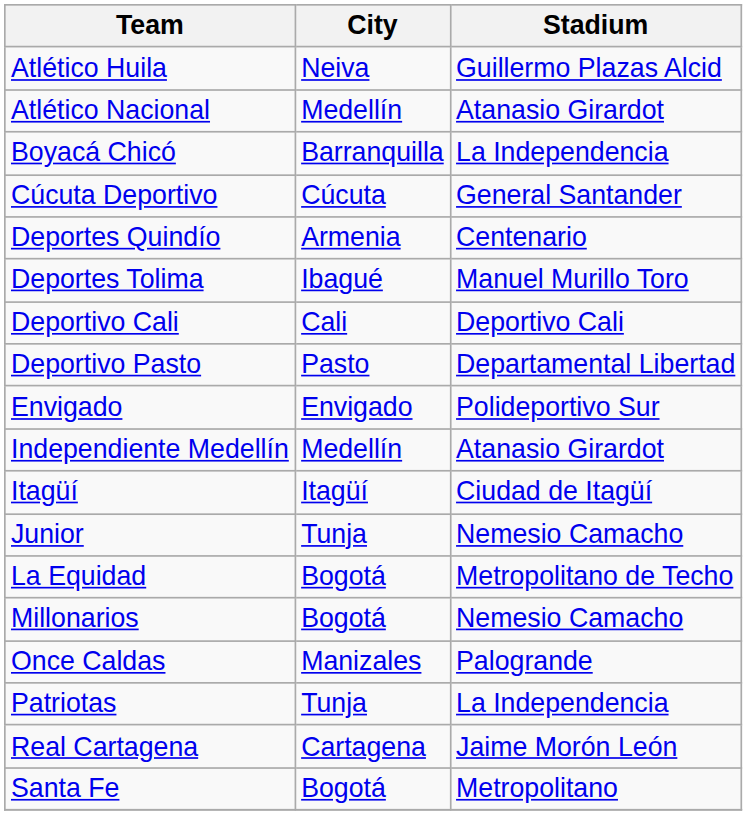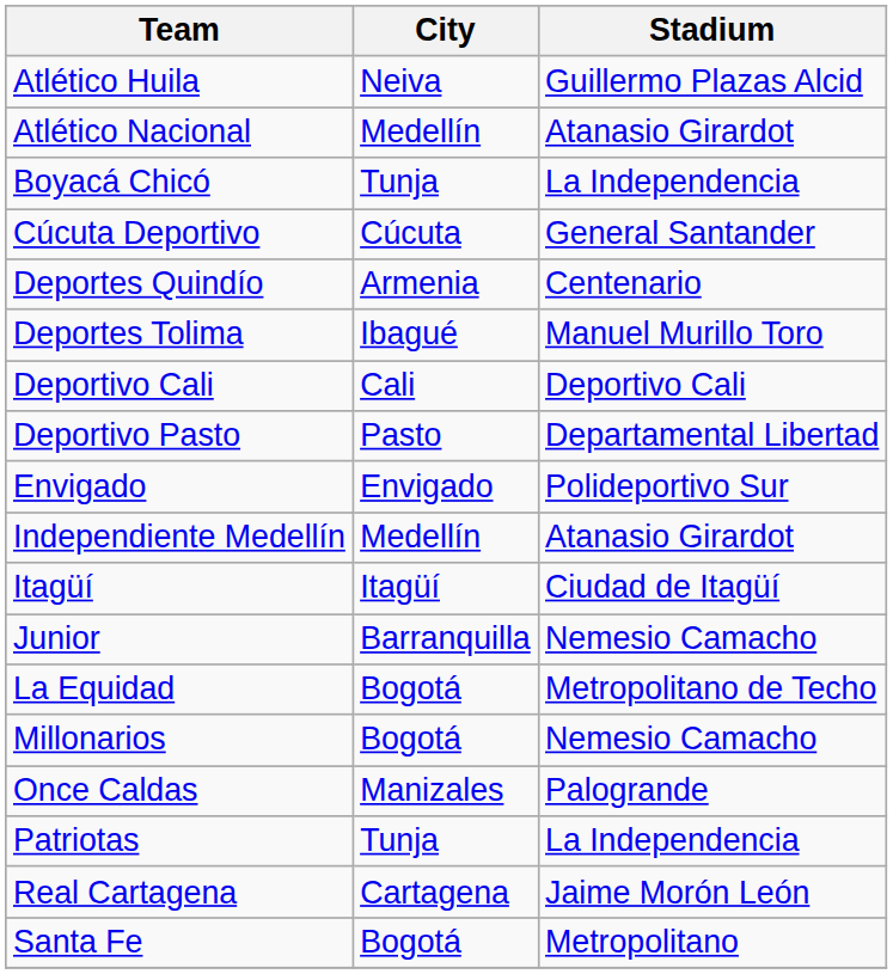Boyacá Chicó | City: Barranquilla -> Tunja
Junior | City: Tunja -> Barranquilla
